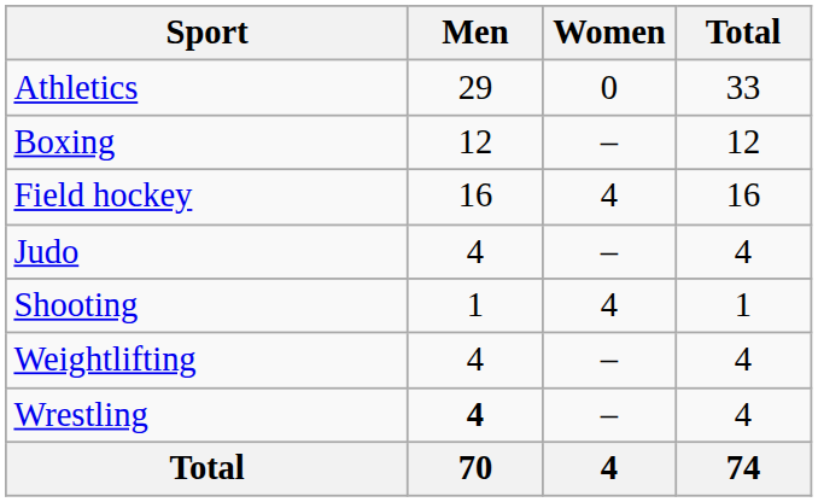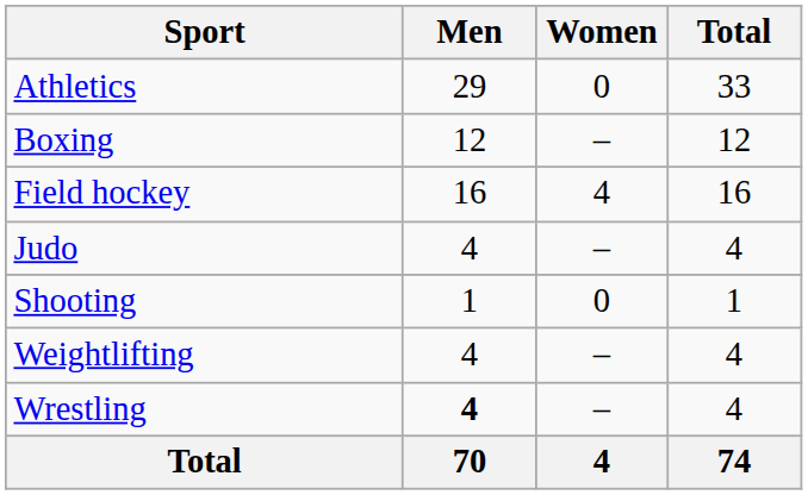Shooting | Women: 4 -> 0
